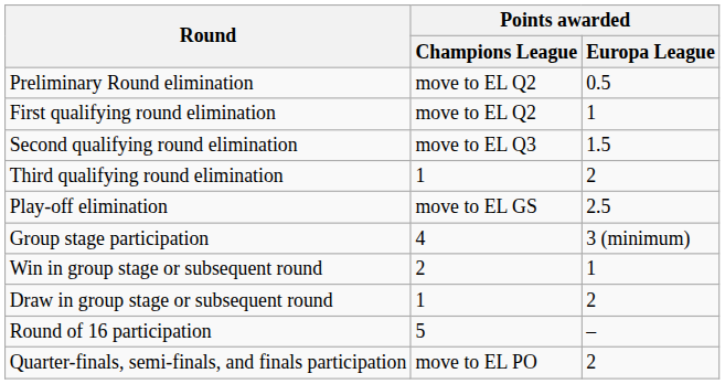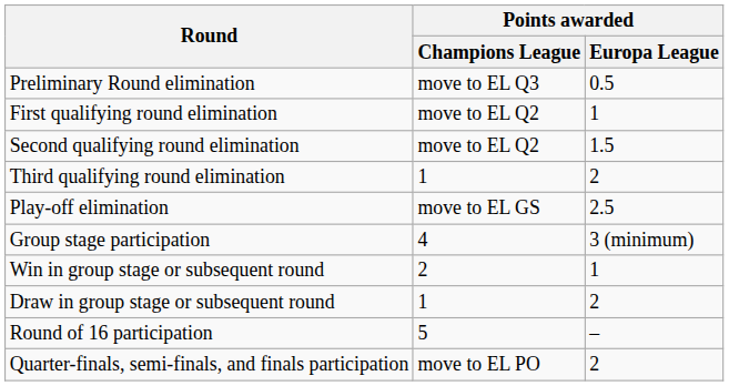Preliminary Round elimination | Points awarded / Champions League: move to EL Q2 -> move to EL Q3
Second qualifying round elimination | Points awarded / Champions League: move to EL Q3 -> move to EL Q2
